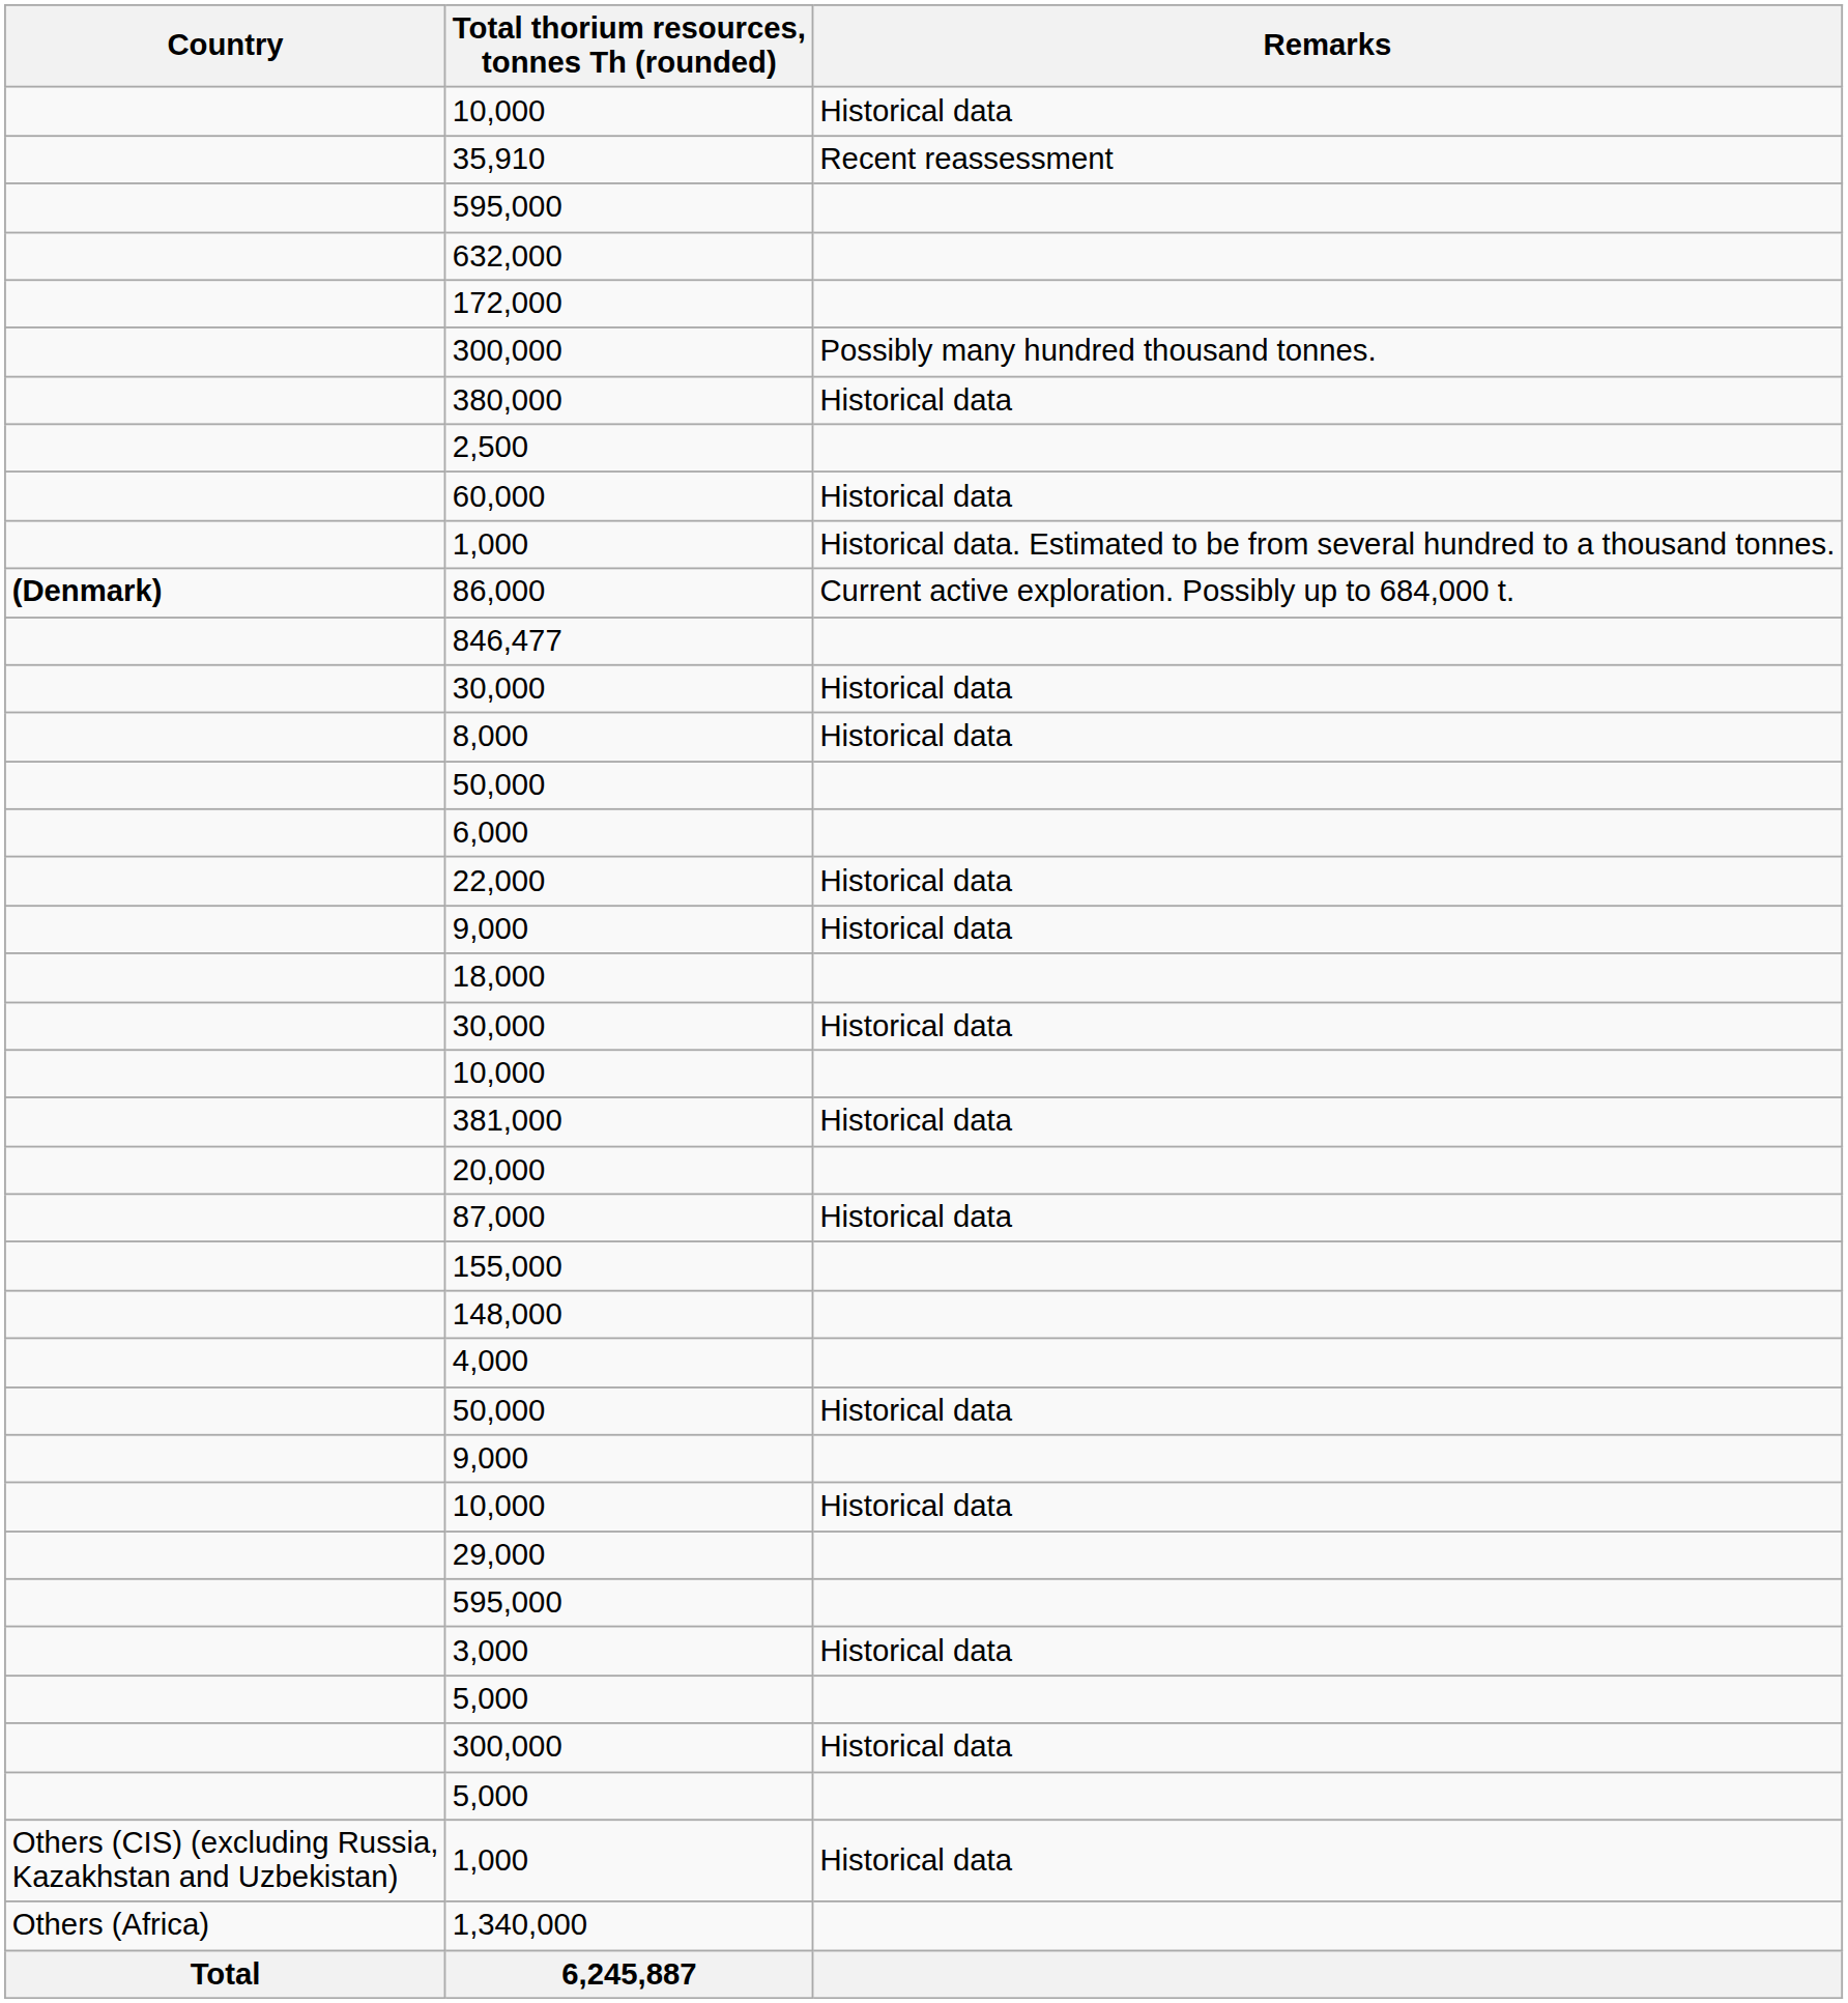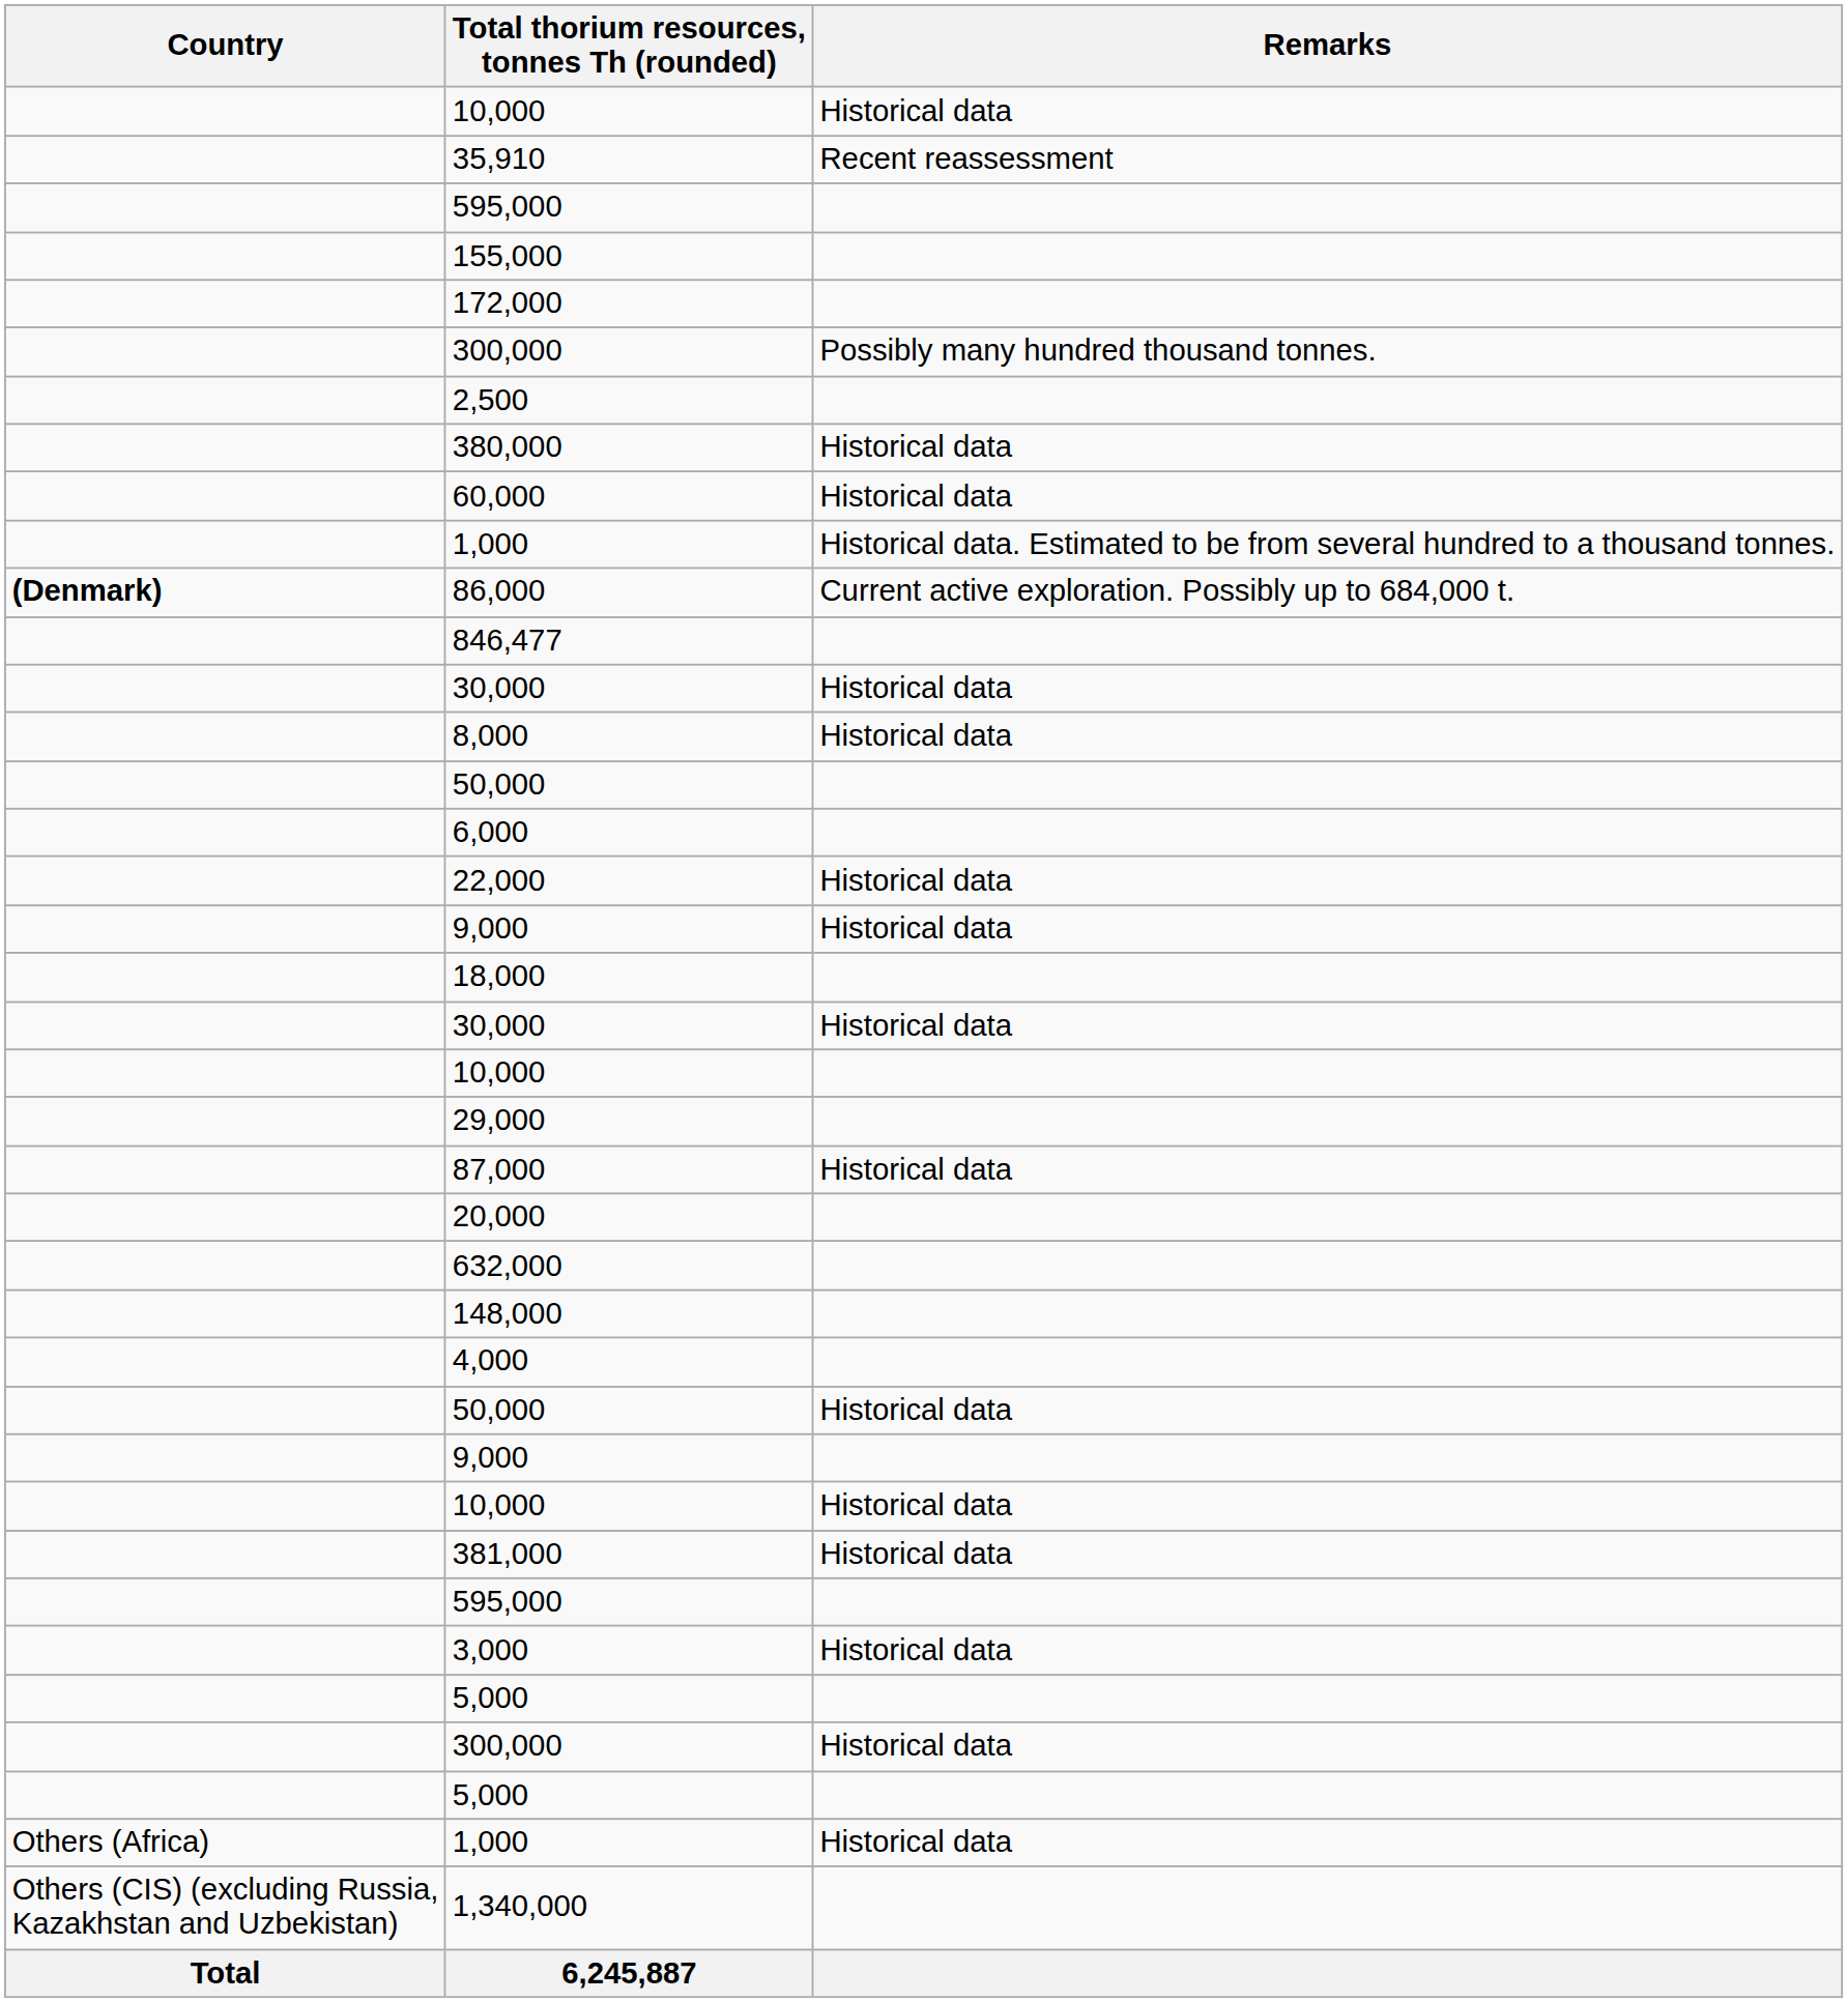rows swapped: 632,000 <-> 155,000
rows swapped: 2,500 <-> 380,000
rows swapped: 29,000 <-> 381,000
rows swapped: 87,000 <-> 20,000
1,000 / Historical data | Country: Others (CIS) (excluding Russia, Kazakhstan and Uzbekistan) -> Others (Africa)
1,340,000 | Country: Others (Africa) -> Others (CIS) (excluding Russia, Kazakhstan and Uzbekistan)
